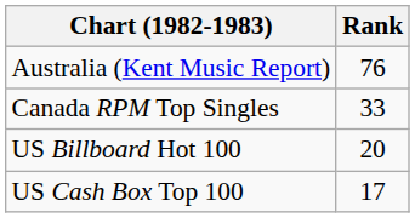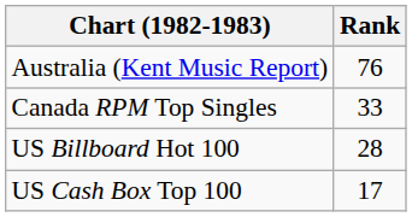US Billboard Hot 100 | Rank: 20 -> 28
